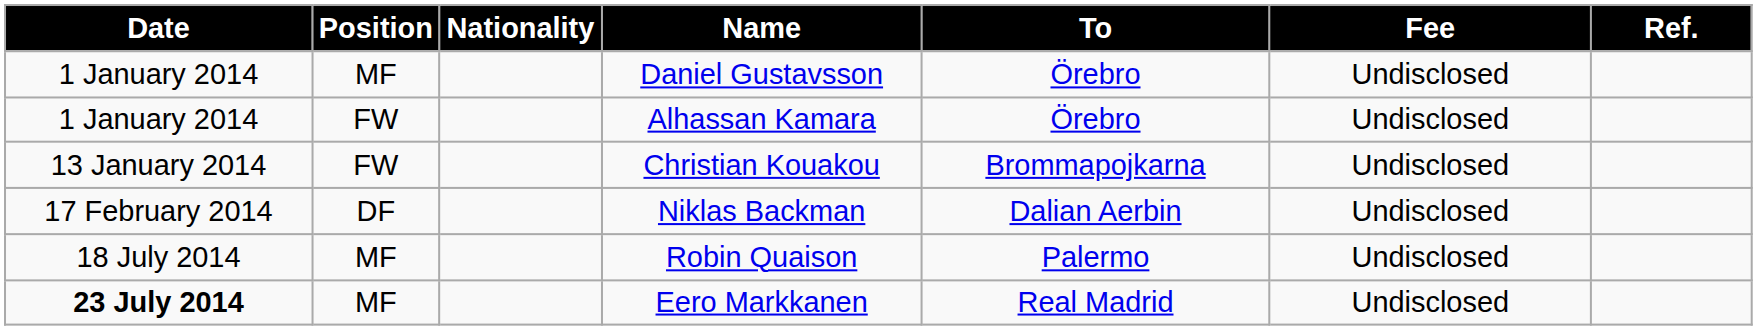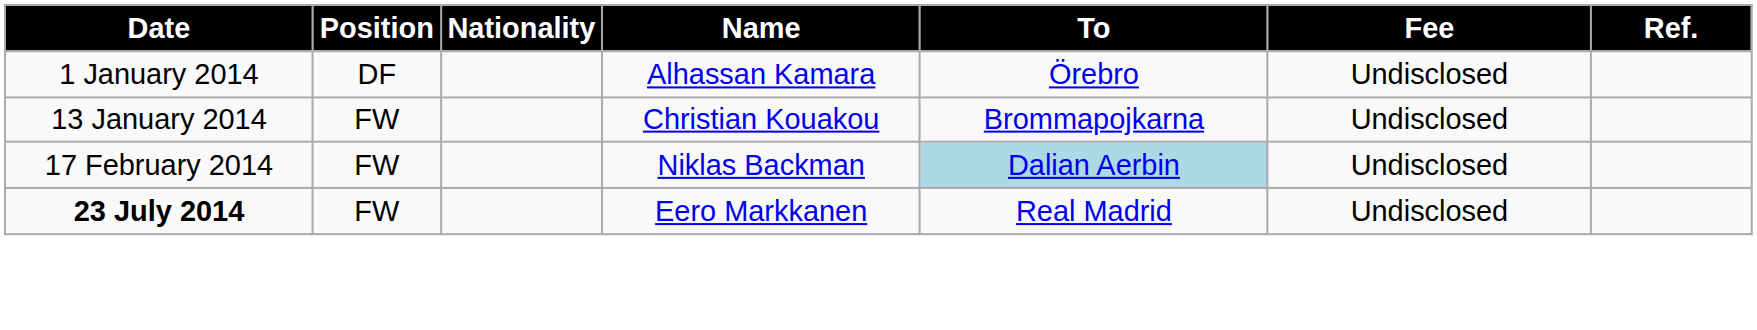- row: 1 January 2014 | MF | Daniel Gustavsson | Örebro | Undisclosed
Alhassan Kamara | Position: FW -> DF
Niklas Backman | Position: DF -> FW
Niklas Backman | To: no background -> lightblue background
- row: 18 July 2014 | MF | Robin Quaison | Palermo | Undisclosed
Eero Markkanen | Position: MF -> FW
